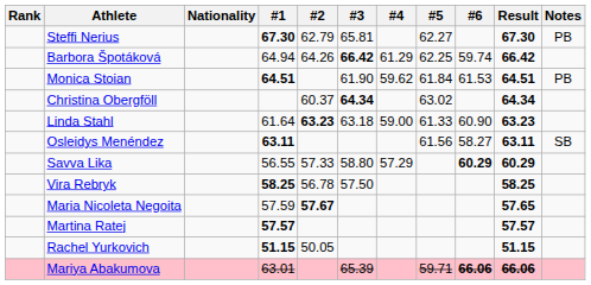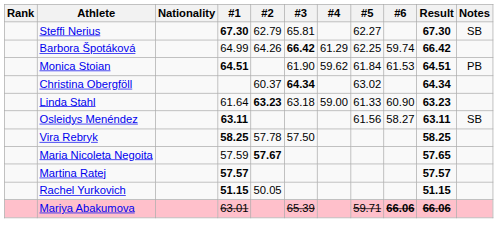Steffi Nerius | Notes: PB -> SB
Barbora Špotáková | #1: 64.94 -> 64.99
- row: Savva Lika | 56.55 | 57.33 | 58.80 | 57.29 | 60.29 | 60.29
Vira Rebryk | #2: 56.78 -> 57.78
